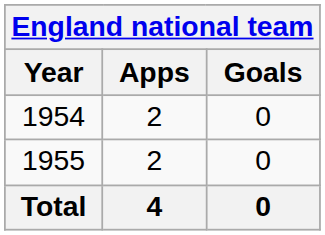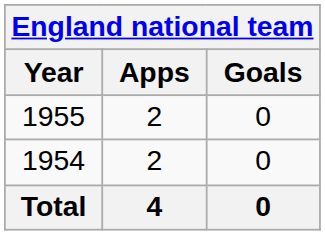rows swapped: 1954 <-> 1955
